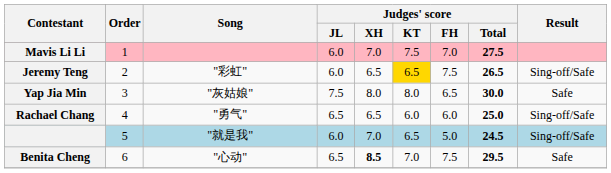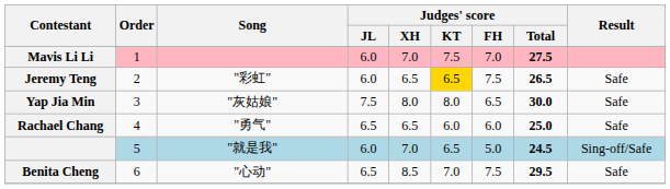Jeremy Teng | Result: Sing-off/Safe -> Safe
Rachael Chang | Result: Sing-off/Safe -> Safe
Benita Cheng | Judges' score / XH: bold -> normal
